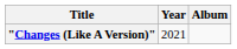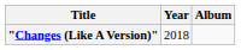"Changes (Like A Version)" | Year: 2021 -> 2018
